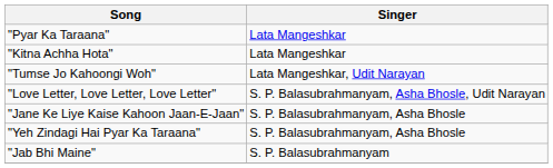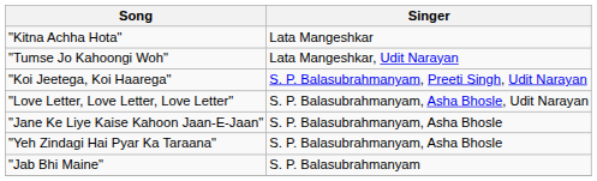- row: "Pyar Ka Taraana" | Lata Mangeshkar
+ row: "Koi Jeetega, Koi Haarega" | S. P. Balasubrahmanyam, Preeti Singh, Udit Narayan
